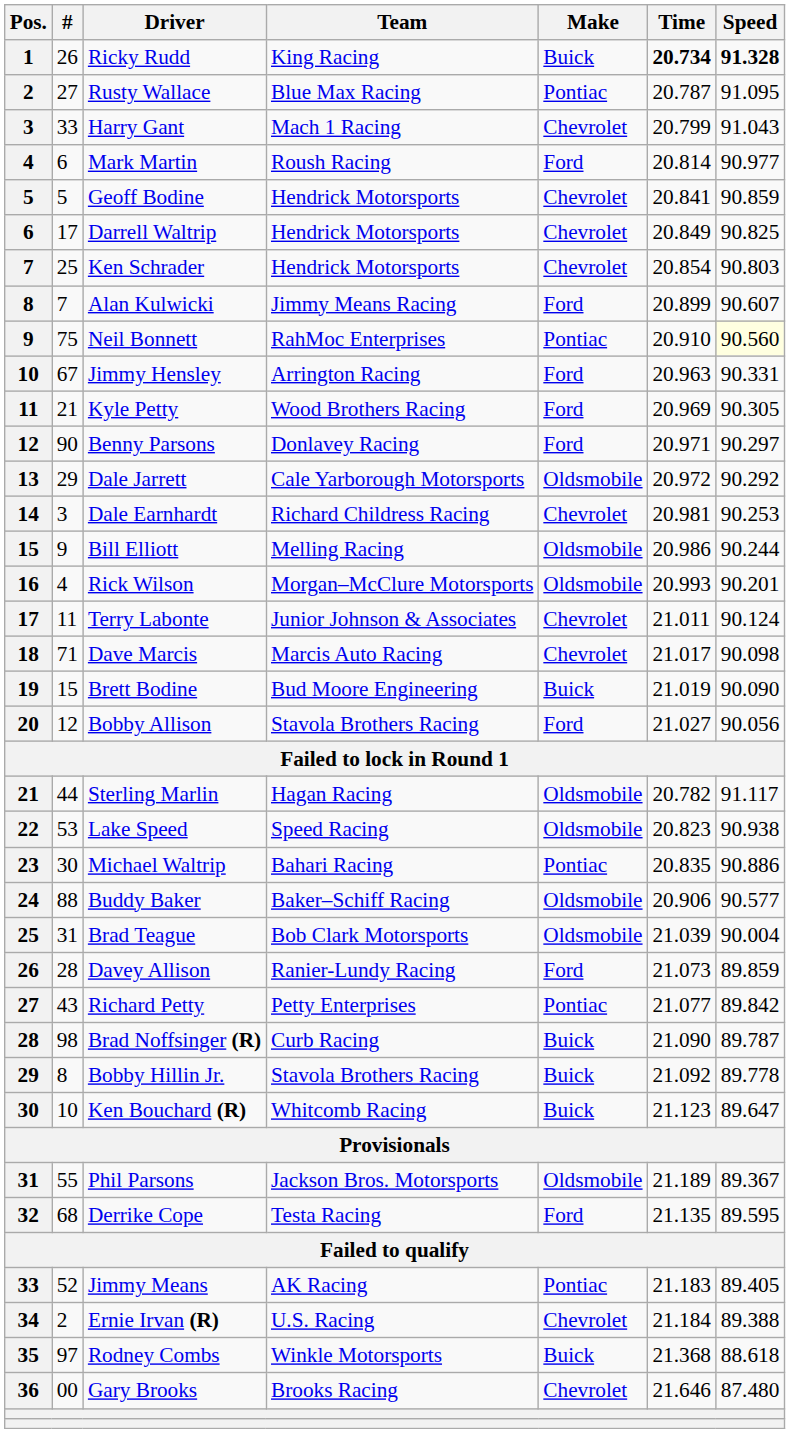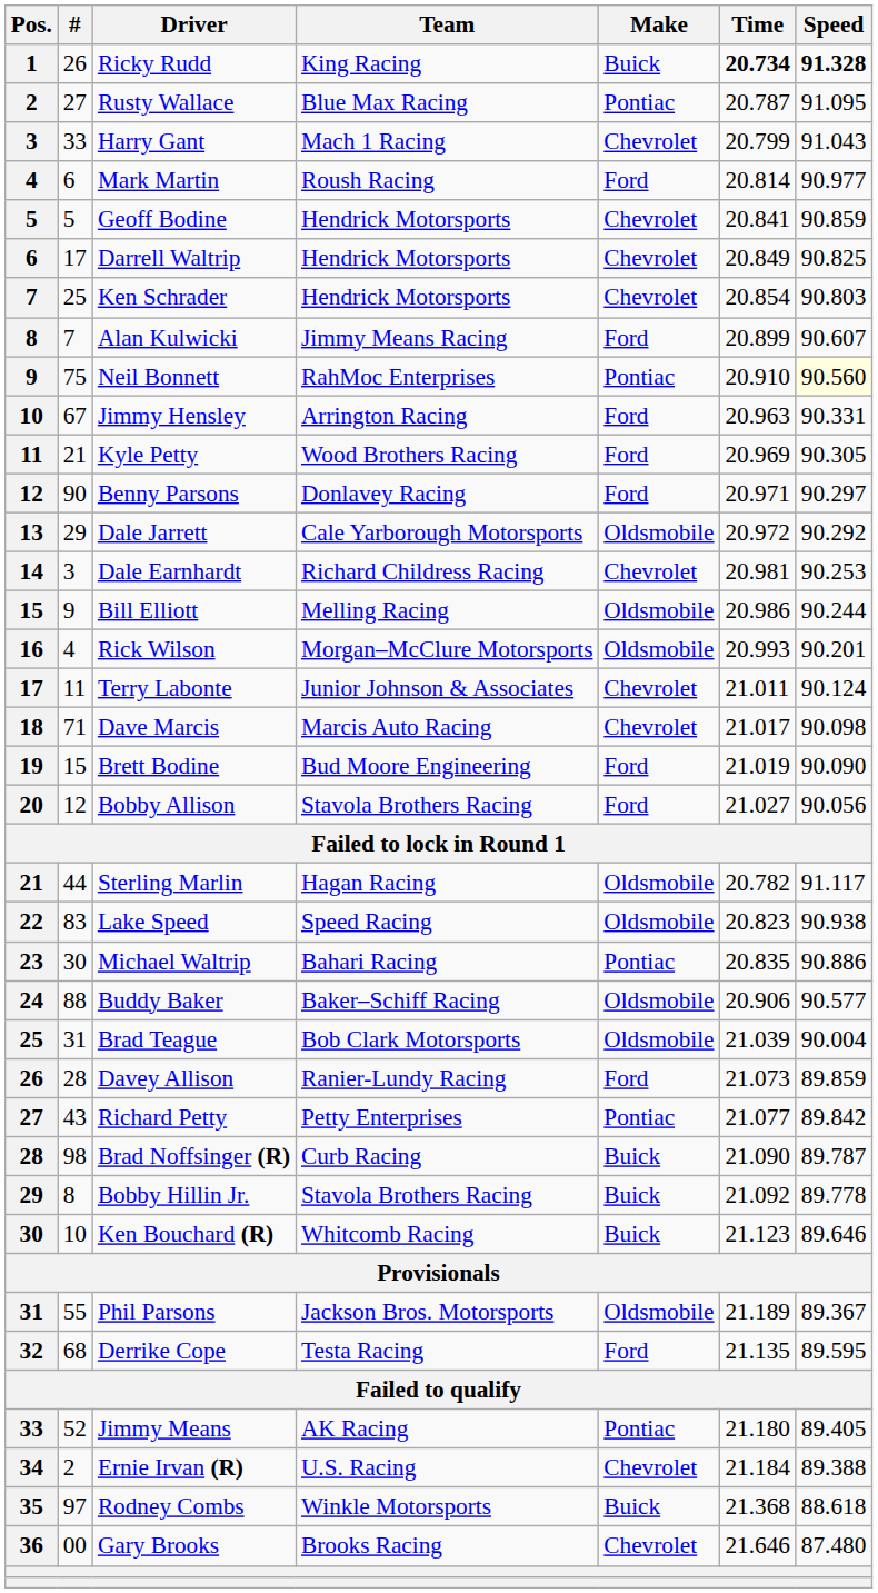Brett Bodine | Make: Buick -> Ford
Lake Speed | #: 53 -> 83
Ken Bouchard (R) | Speed: 89.647 -> 89.646
Jimmy Means | Time: 21.183 -> 21.180
